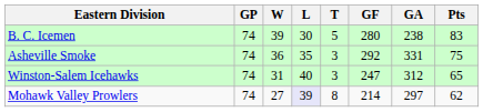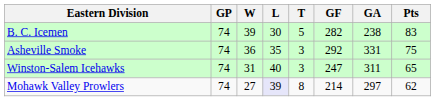B. C. Icemen | GF: 280 -> 282
Winston-Salem Icehawks | GA: 312 -> 311
